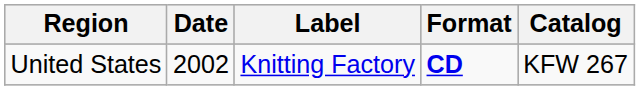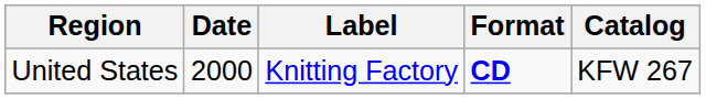United States | Date: 2002 -> 2000
